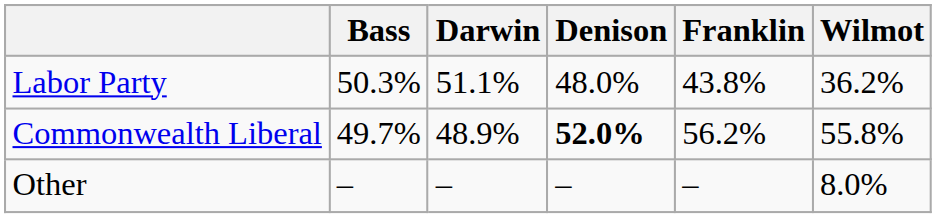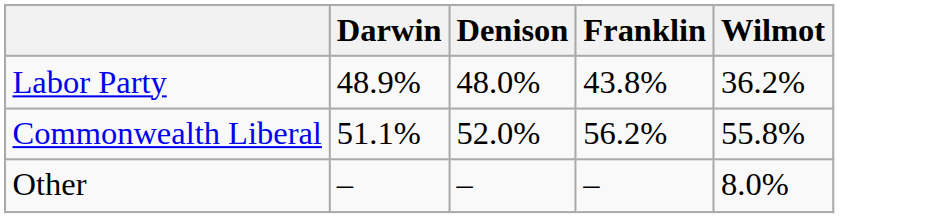- column: Bass | 50.3% | 49.7% | –
Labor Party | Darwin: 51.1% -> 48.9%
Commonwealth Liberal | Darwin: 48.9% -> 51.1%
Commonwealth Liberal | Denison: bold -> normal
